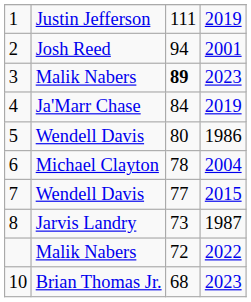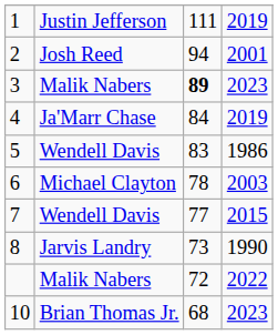5 | column 3: 80 -> 83
6 | column 4: 2004 -> 2003
8 | column 4: 1987 -> 1990
